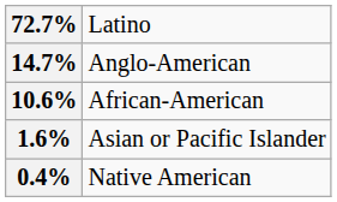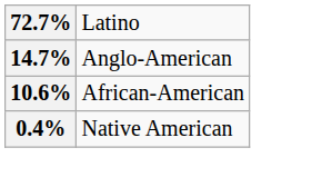- row: 1.6% | Asian or Pacific Islander
